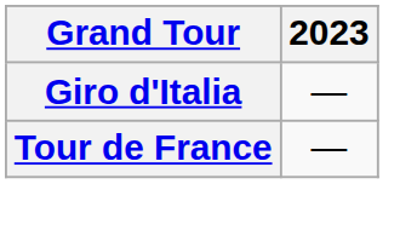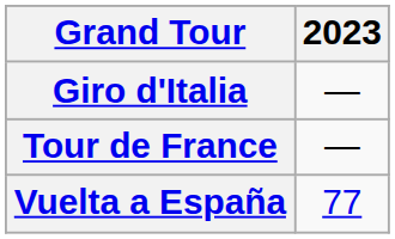+ row: Vuelta a España | 77
